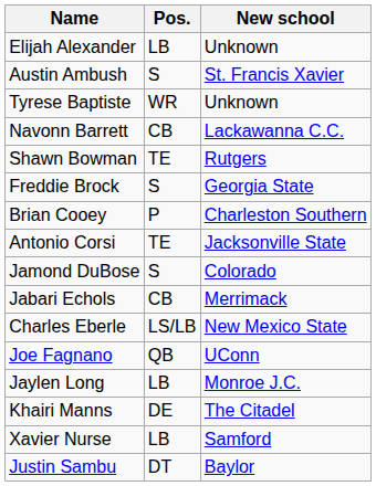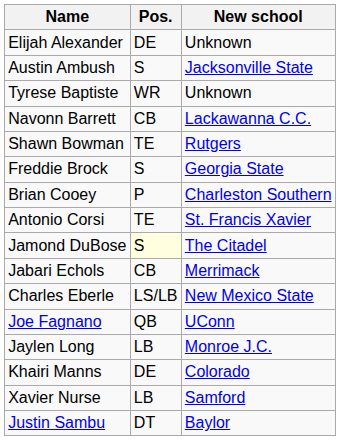Elijah Alexander | Pos.: LB -> DE
Austin Ambush | New school: St. Francis Xavier -> Jacksonville State
Antonio Corsi | New school: Jacksonville State -> St. Francis Xavier
Jamond DuBose | Pos.: no background -> lightyellow background
Jamond DuBose | New school: Colorado -> The Citadel
Khairi Manns | New school: The Citadel -> Colorado
